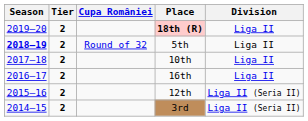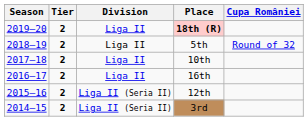columns swapped: Division <-> Cupa României
5th | Season: bold -> normal
